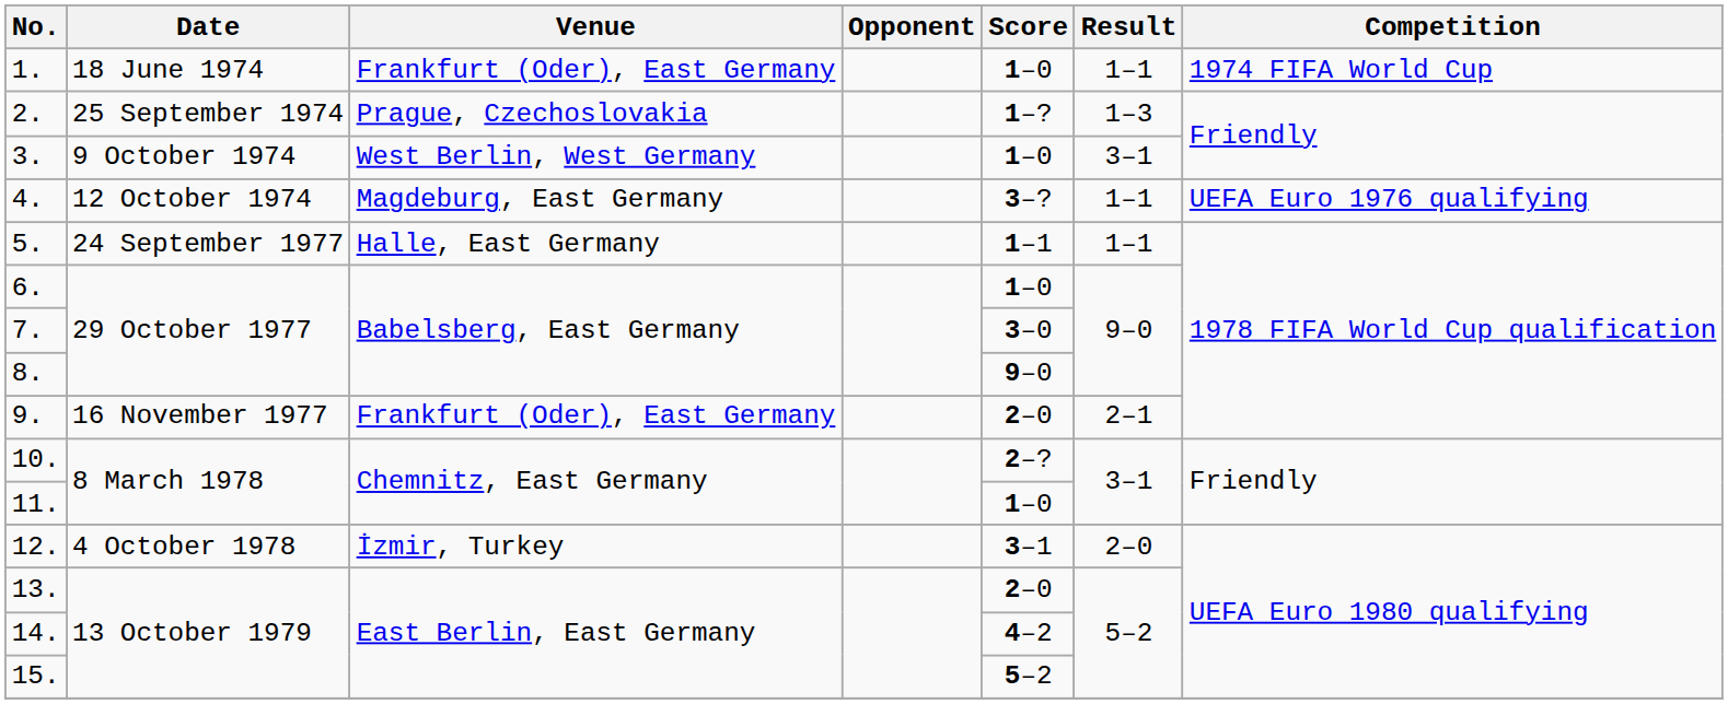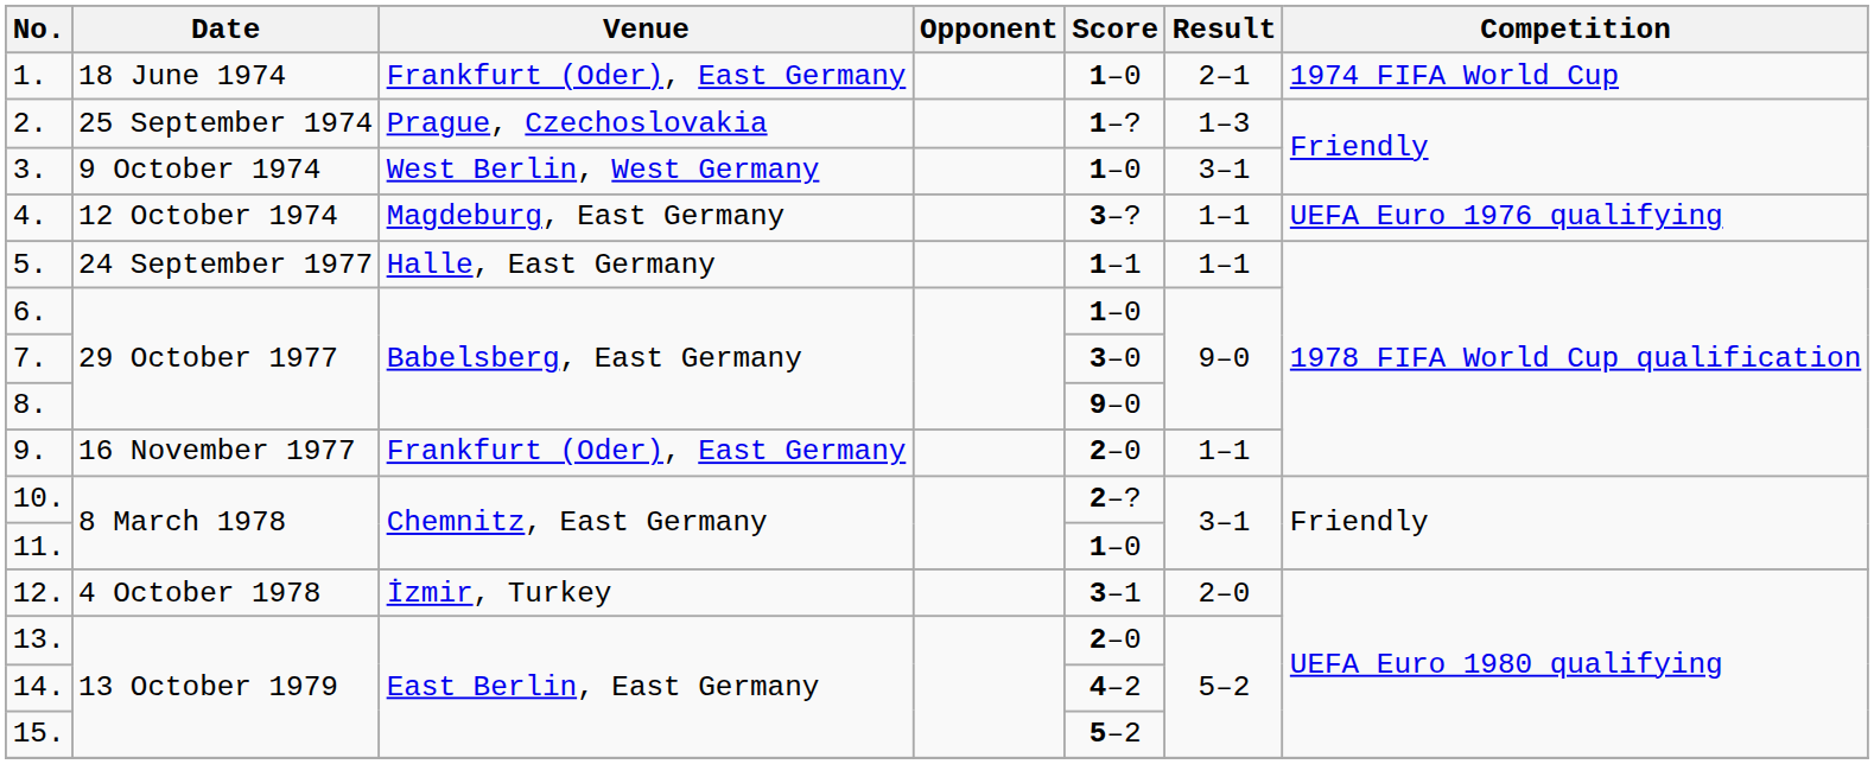1. | Result: 1–1 -> 2–1
9. | Result: 2–1 -> 1–1
